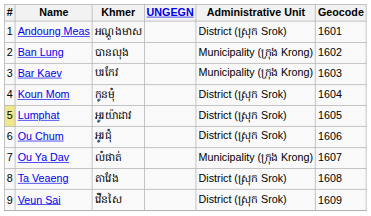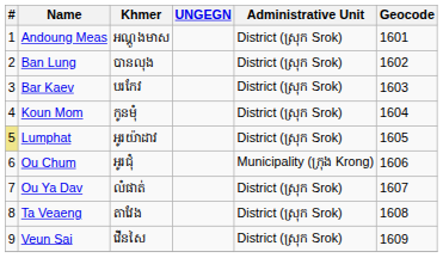Ban Lung | Administrative Unit: Municipality (ក្រុង Krong) -> District (ស្រុក Srok)
Bar Kaev | Administrative Unit: Municipality (ក្រុង Krong) -> District (ស្រុក Srok)
Ou Chum | Administrative Unit: District (ស្រុក Srok) -> Municipality (ក្រុង Krong)
Ou Ya Dav | Administrative Unit: Municipality (ក្រុង Krong) -> District (ស្រុក Srok)
